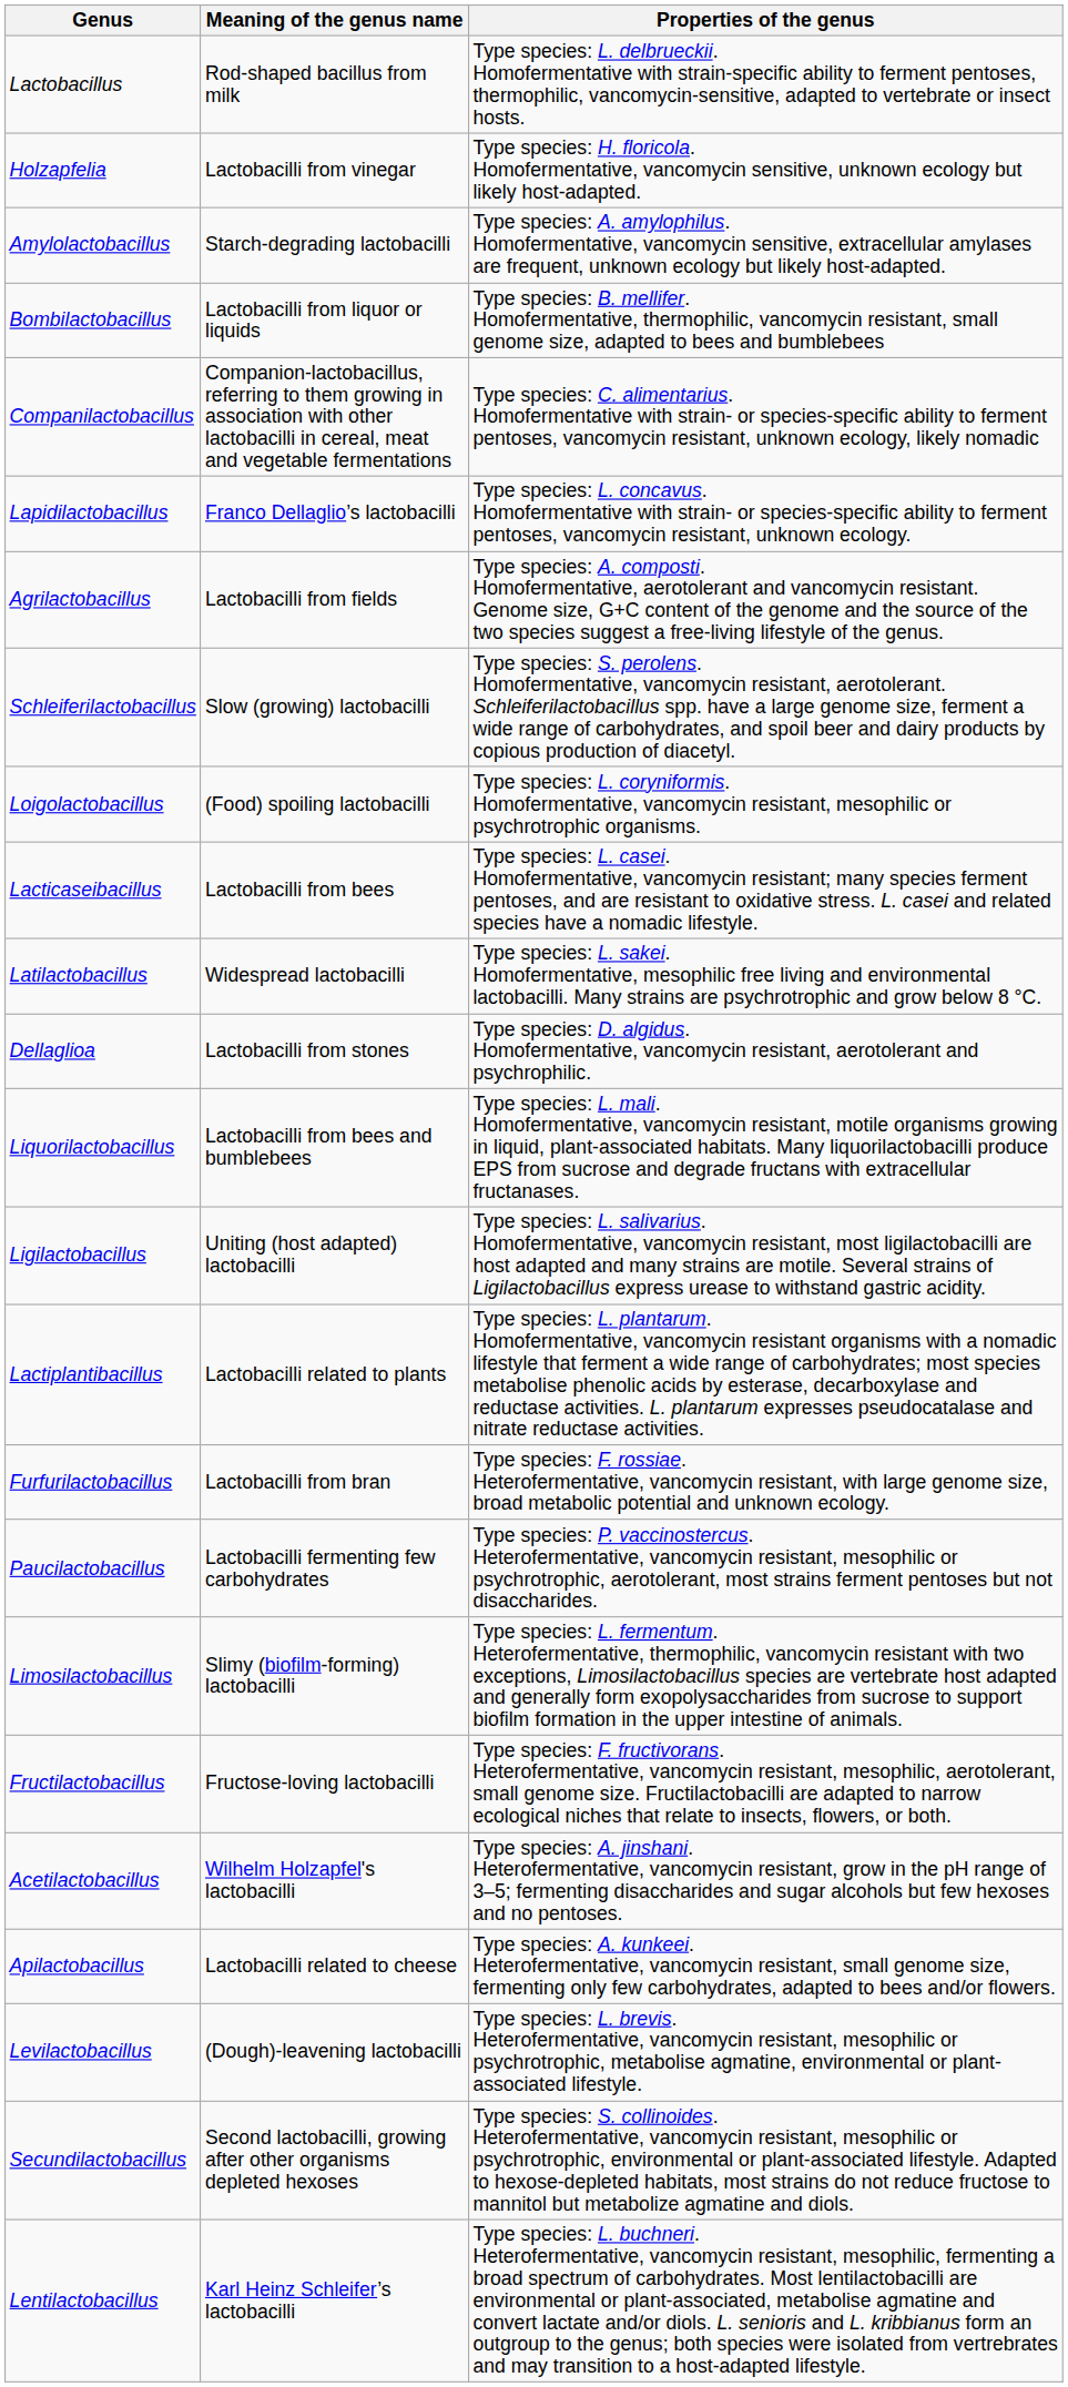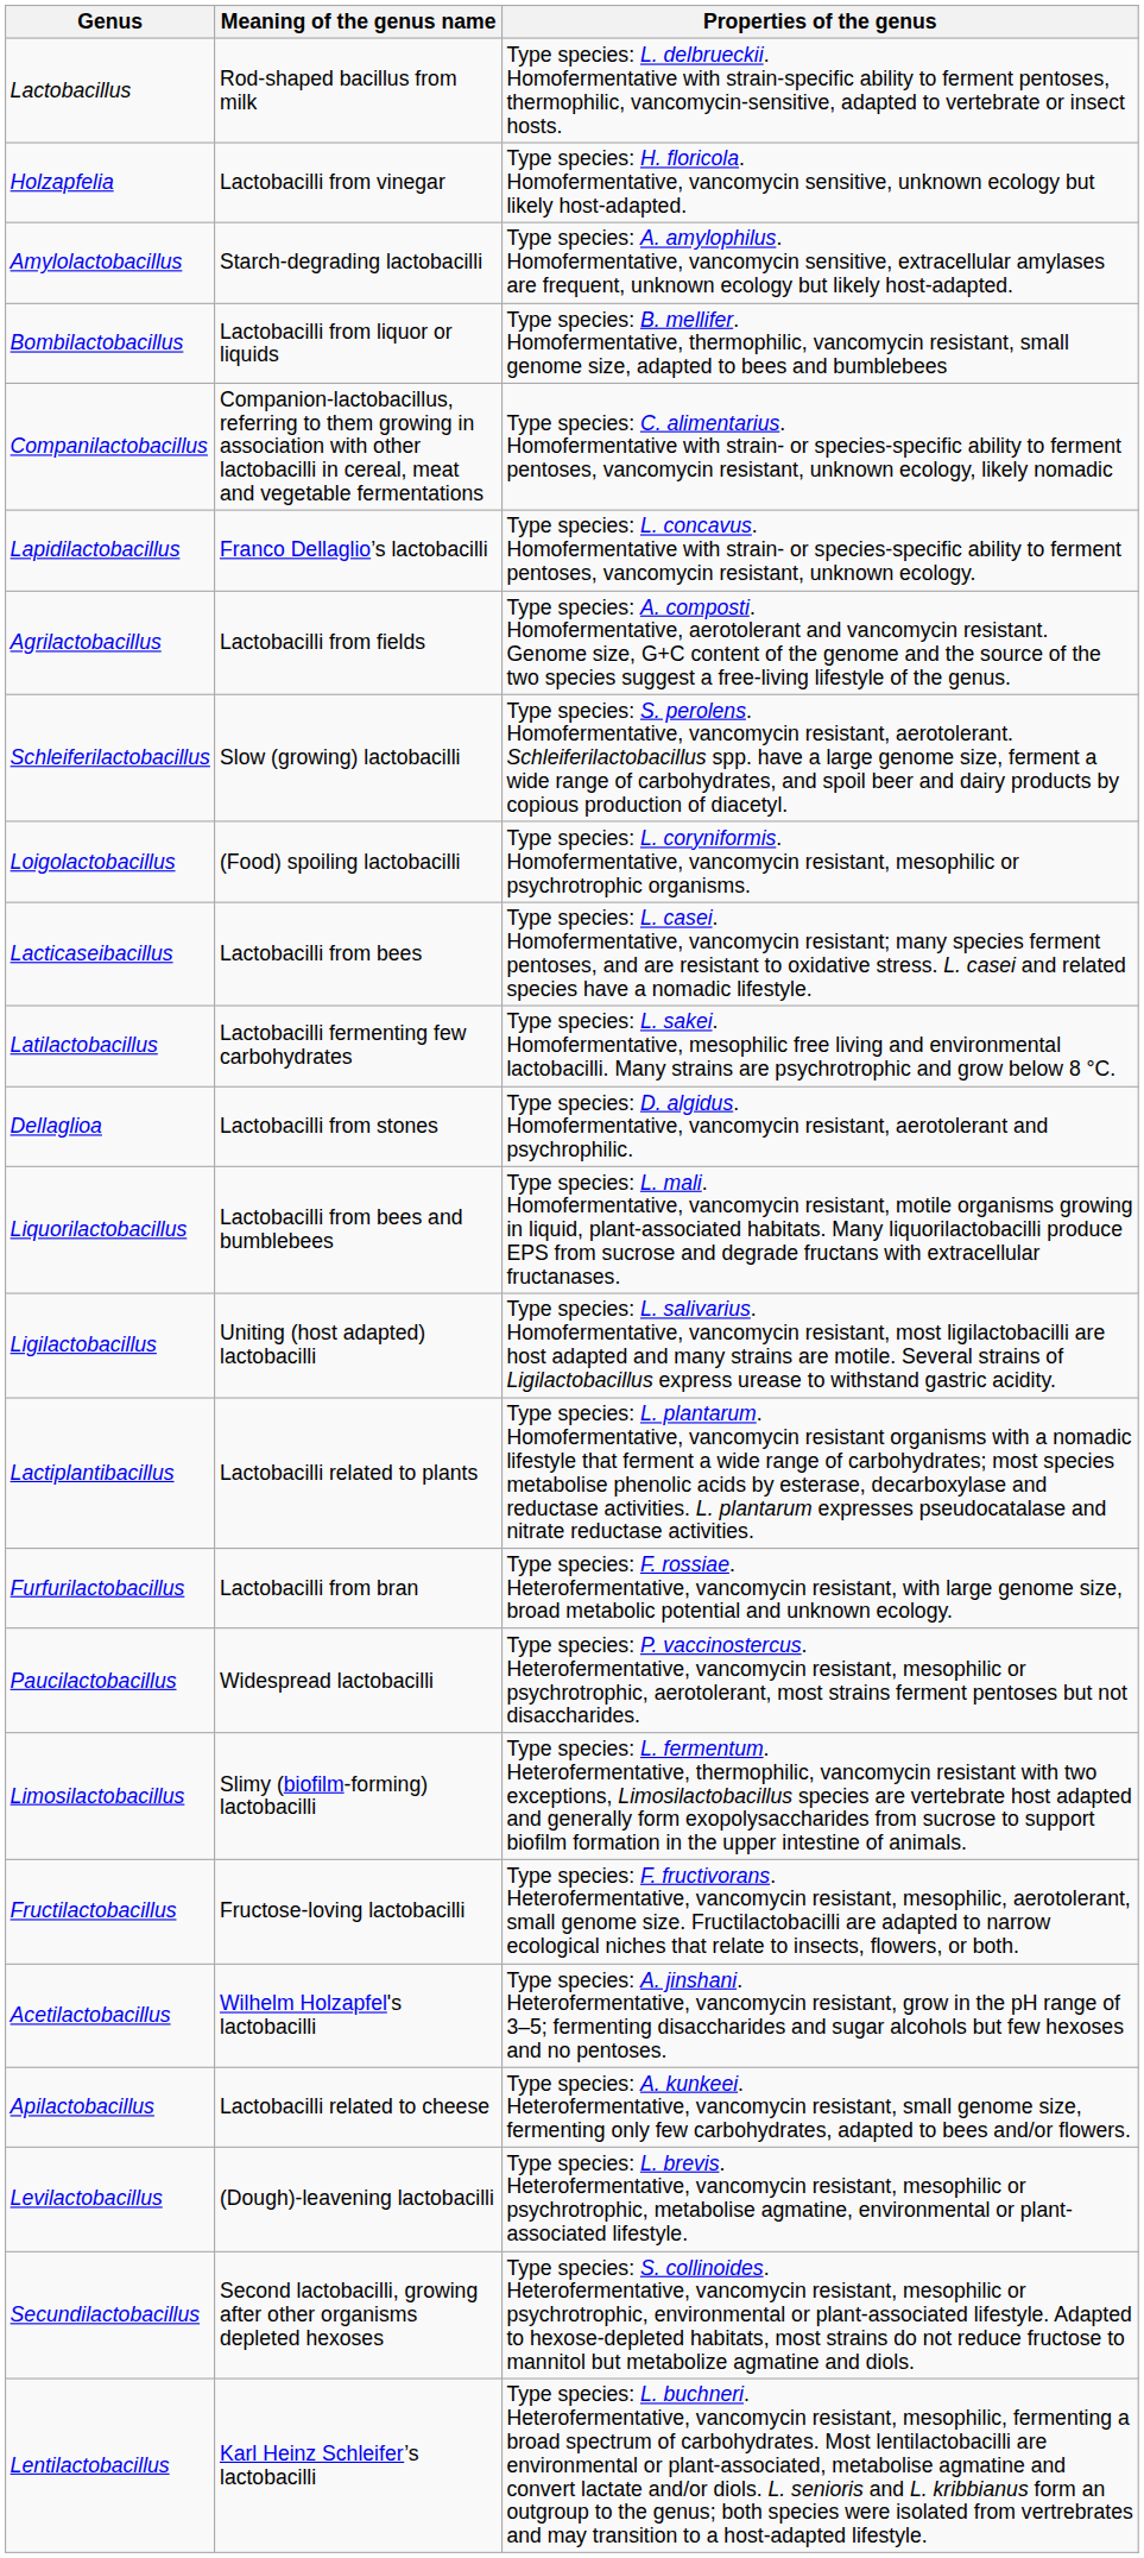Latilactobacillus | Meaning of the genus name: Widespread lactobacilli -> Lactobacilli fermenting few carbohydrates
Paucilactobacillus | Meaning of the genus name: Lactobacilli fermenting few carbohydrates -> Widespread lactobacilli
